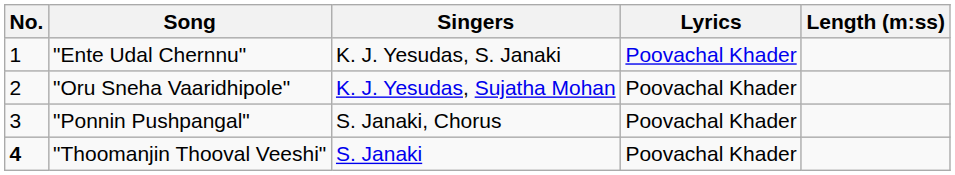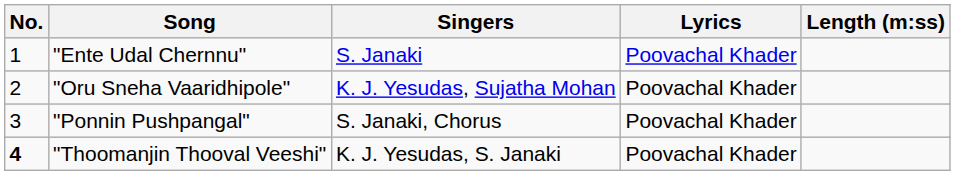"Ente Udal Chernnu" | Singers: K. J. Yesudas, S. Janaki -> S. Janaki
"Thoomanjin Thooval Veeshi" | Singers: S. Janaki -> K. J. Yesudas, S. Janaki
